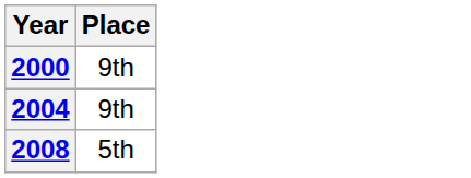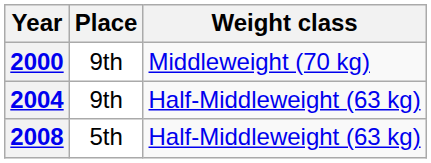+ column: Weight class | Middleweight (70 kg) | Half-Middleweight (63 kg) | Half-Middleweight (63 kg)
